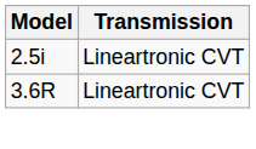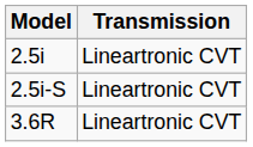+ row: 2.5i-S | Lineartronic CVT
